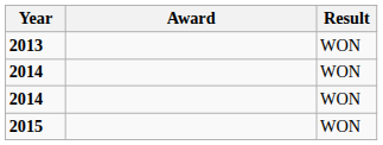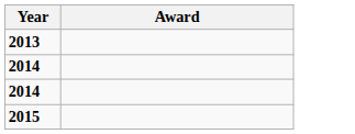- column: Result | WON | WON | WON | WON
